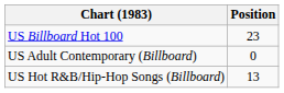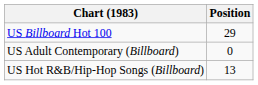US Billboard Hot 100 | Position: 23 -> 29
